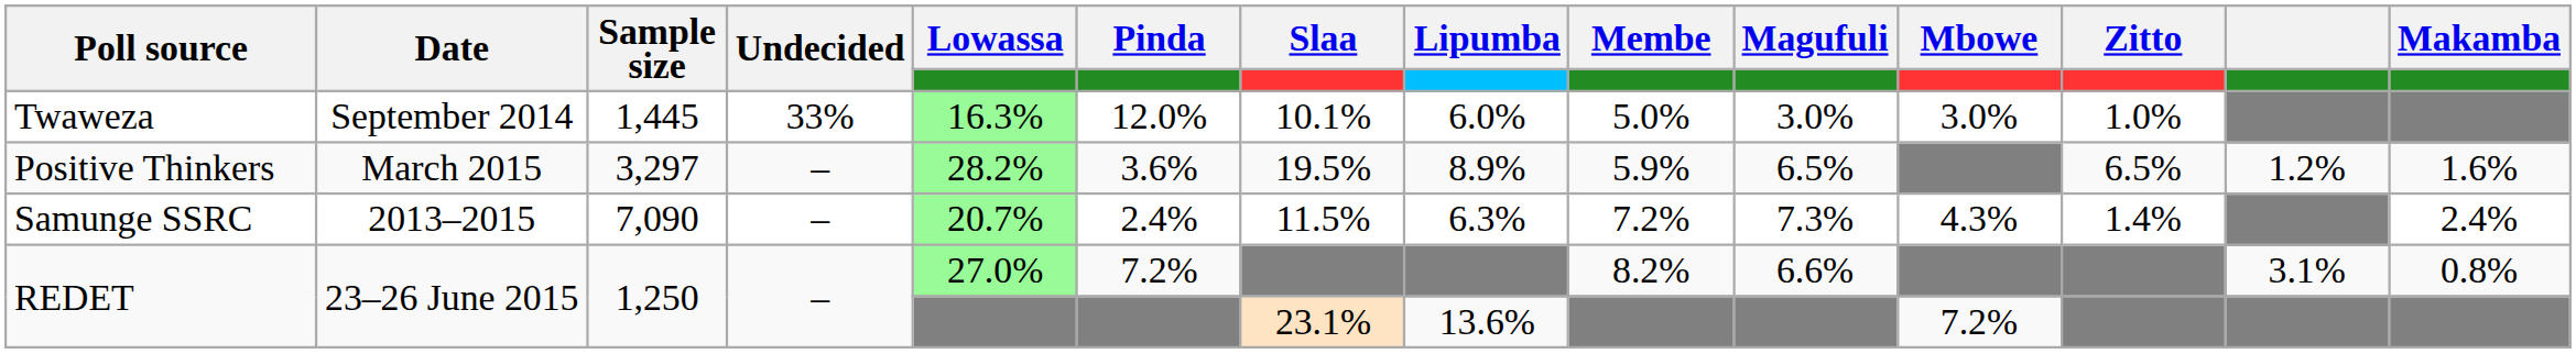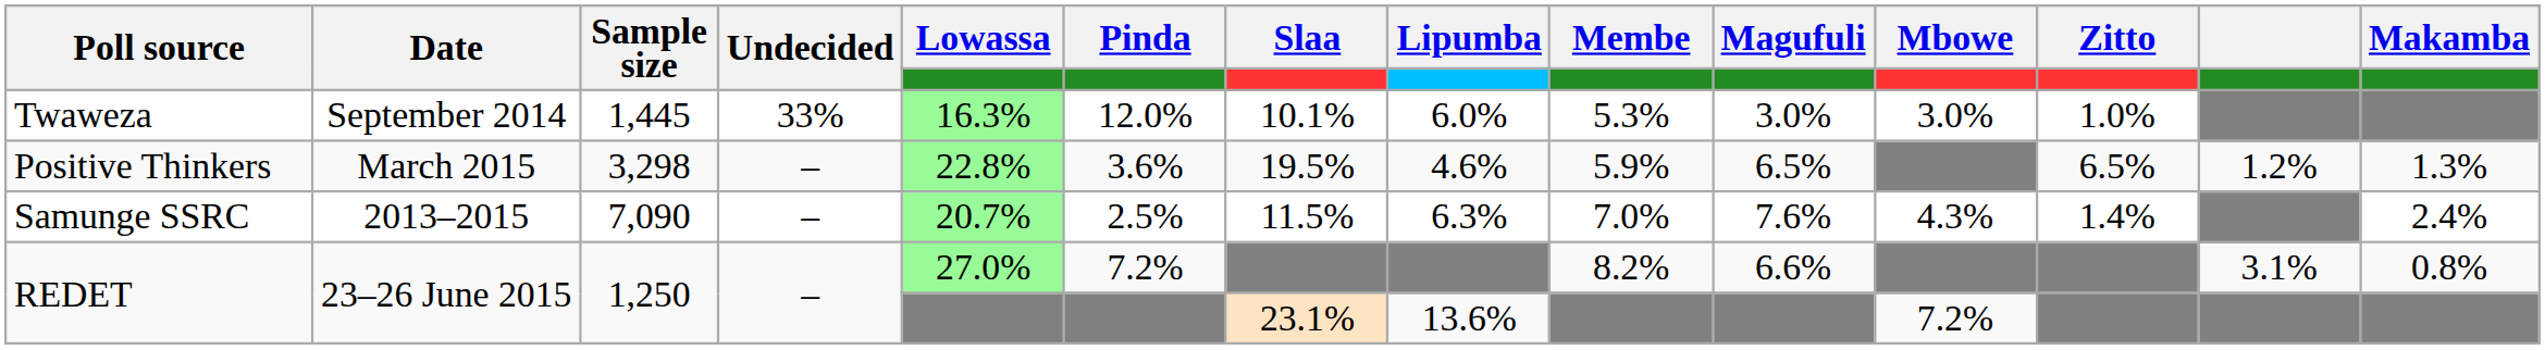Twaweza | Membe: 5.0% -> 5.3%
Positive Thinkers | Sample size: 3,297 -> 3,298
Positive Thinkers | Lowassa: 28.2% -> 22.8%
Positive Thinkers | Lipumba: 8.9% -> 4.6%
Positive Thinkers | Makamba: 1.6% -> 1.3%
Samunge SSRC | Pinda: 2.4% -> 2.5%
Samunge SSRC | Membe: 7.2% -> 7.0%
Samunge SSRC | Magufuli: 7.3% -> 7.6%
